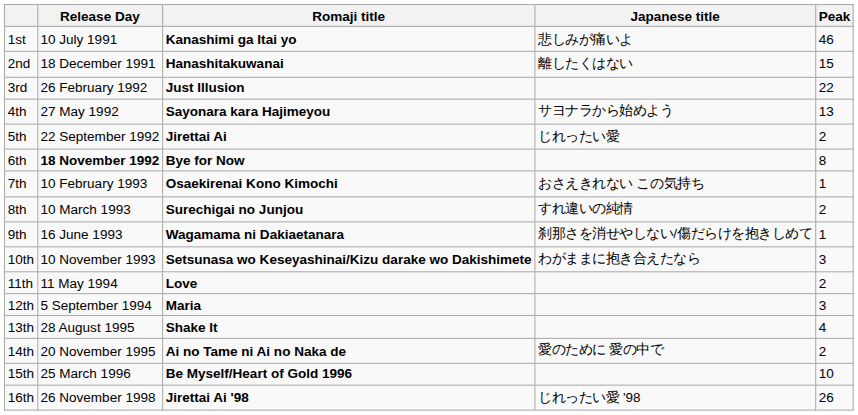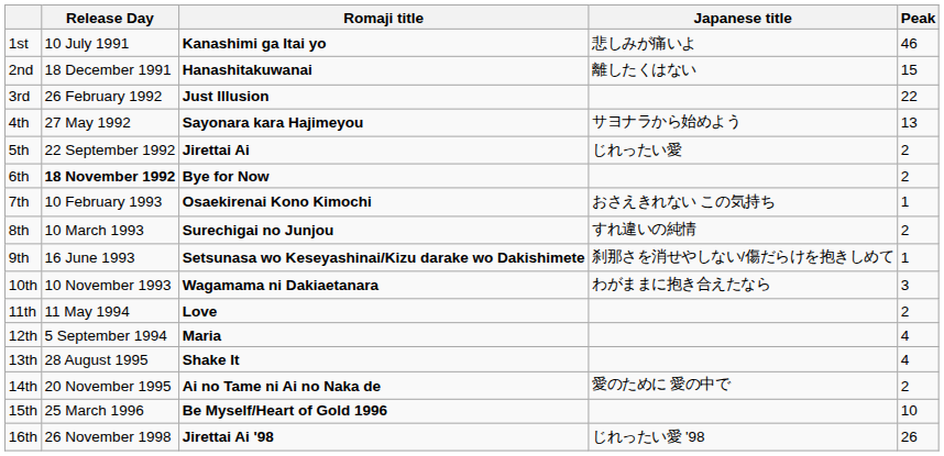6th | Peak: 8 -> 2
9th | Romaji title: Wagamama ni Dakiaetanara -> Setsunasa wo Keseyashinai/Kizu darake wo Dakishimete
10th | Romaji title: Setsunasa wo Keseyashinai/Kizu darake wo Dakishimete -> Wagamama ni Dakiaetanara
12th | Peak: 3 -> 4
